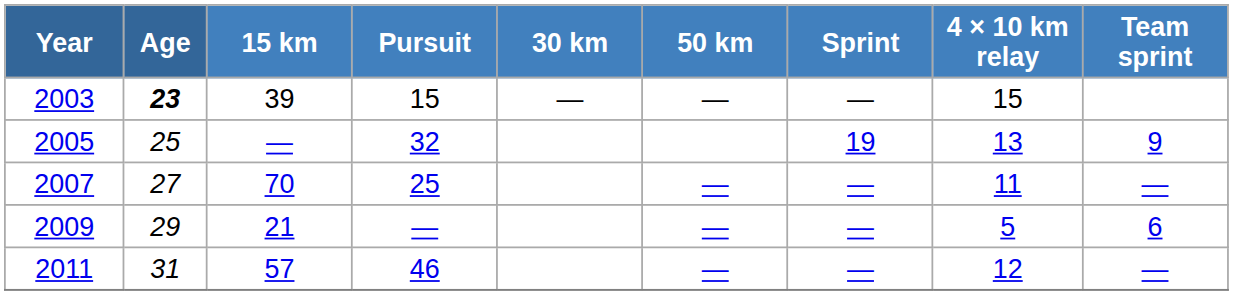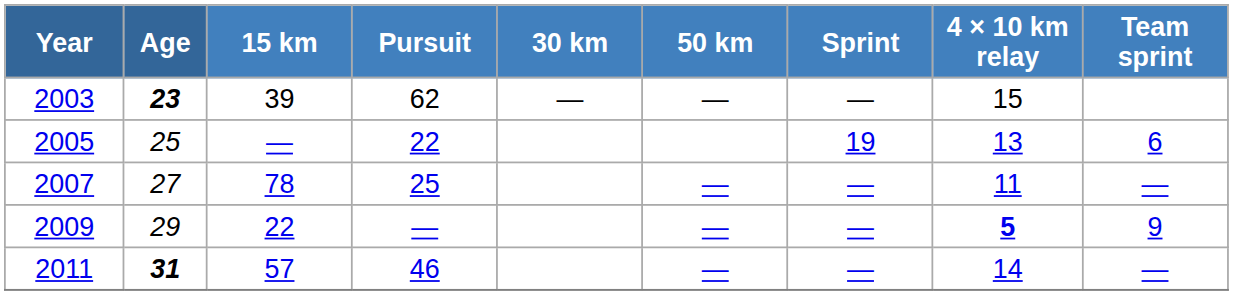2003 | Pursuit: 15 -> 62
2005 | Pursuit: 32 -> 22
2005 | Team sprint: 9 -> 6
2007 | 15 km: 70 -> 78
2009 | 15 km: 21 -> 22
2009 | 4 × 10 km relay: normal -> bold
2009 | Team sprint: 6 -> 9
2011 | Age: normal -> bold
2011 | 4 × 10 km relay: 12 -> 14
